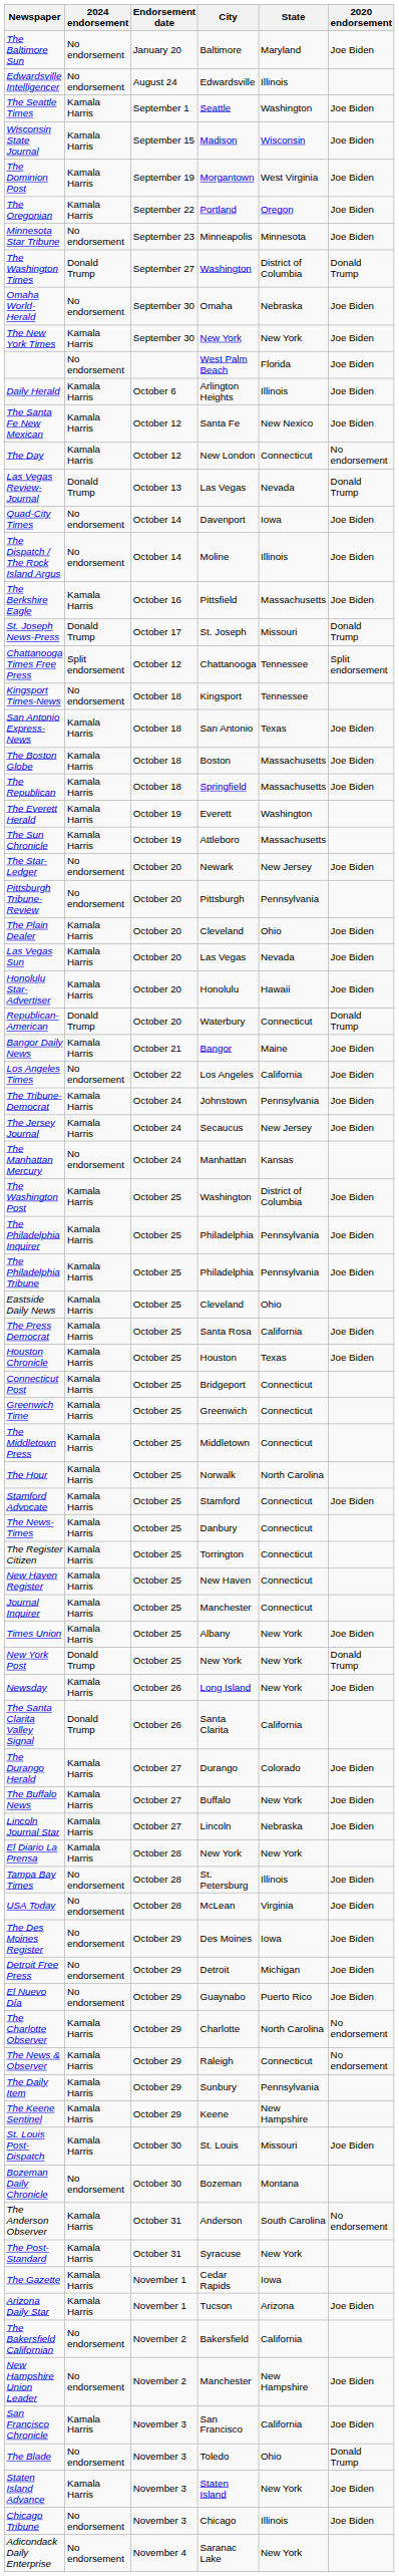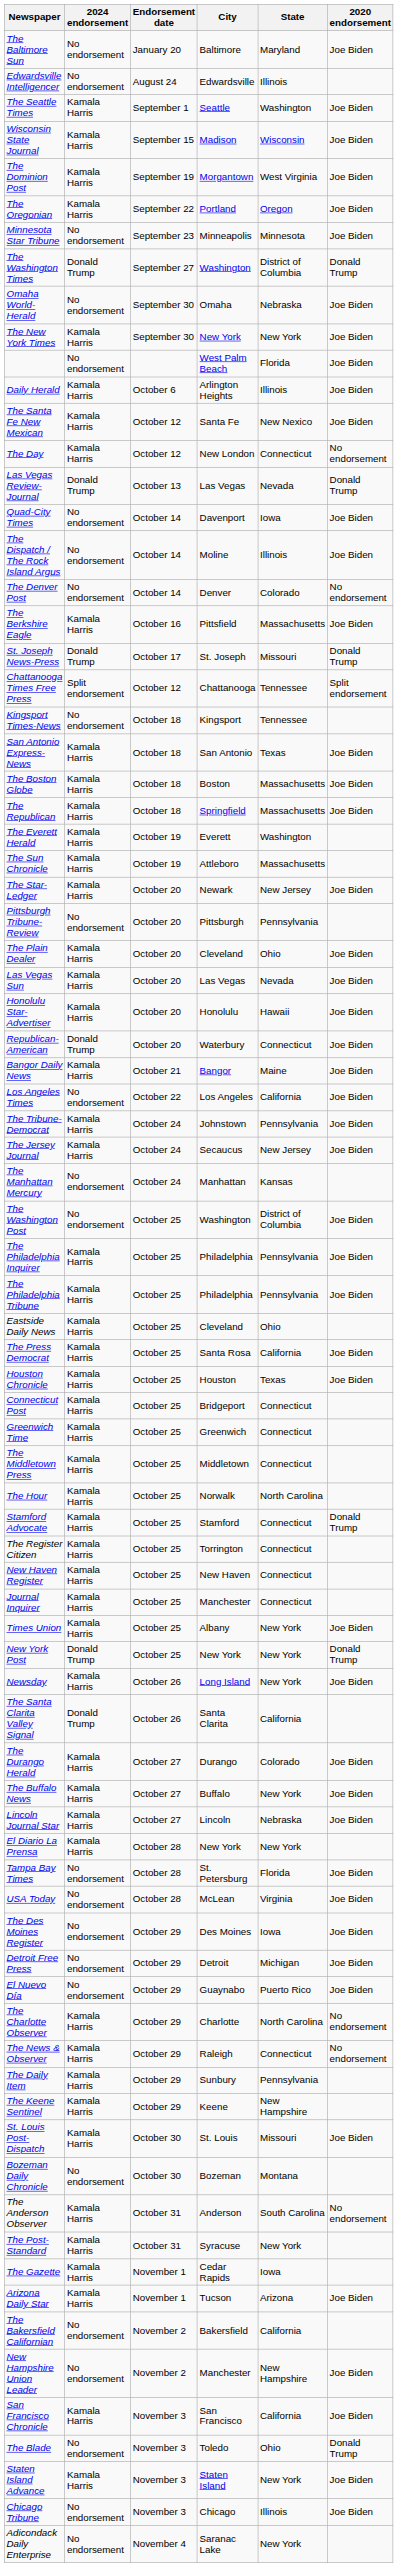+ row: The Denver Post | No endorsement | October 14 | Denver | Colorado | No endorsement
The Star-Ledger | 2024 endorsement: No endorsement -> Kamala Harris
Republican-American | 2020 endorsement: Donald Trump -> Joe Biden
The Washington Post | 2024 endorsement: Kamala Harris -> No endorsement
Stamford Advocate | 2020 endorsement: Joe Biden -> Donald Trump
- row: The News-Times | Kamala Harris | October 25 | Danbury | Connecticut
Tampa Bay Times | State: Illinois -> Florida
